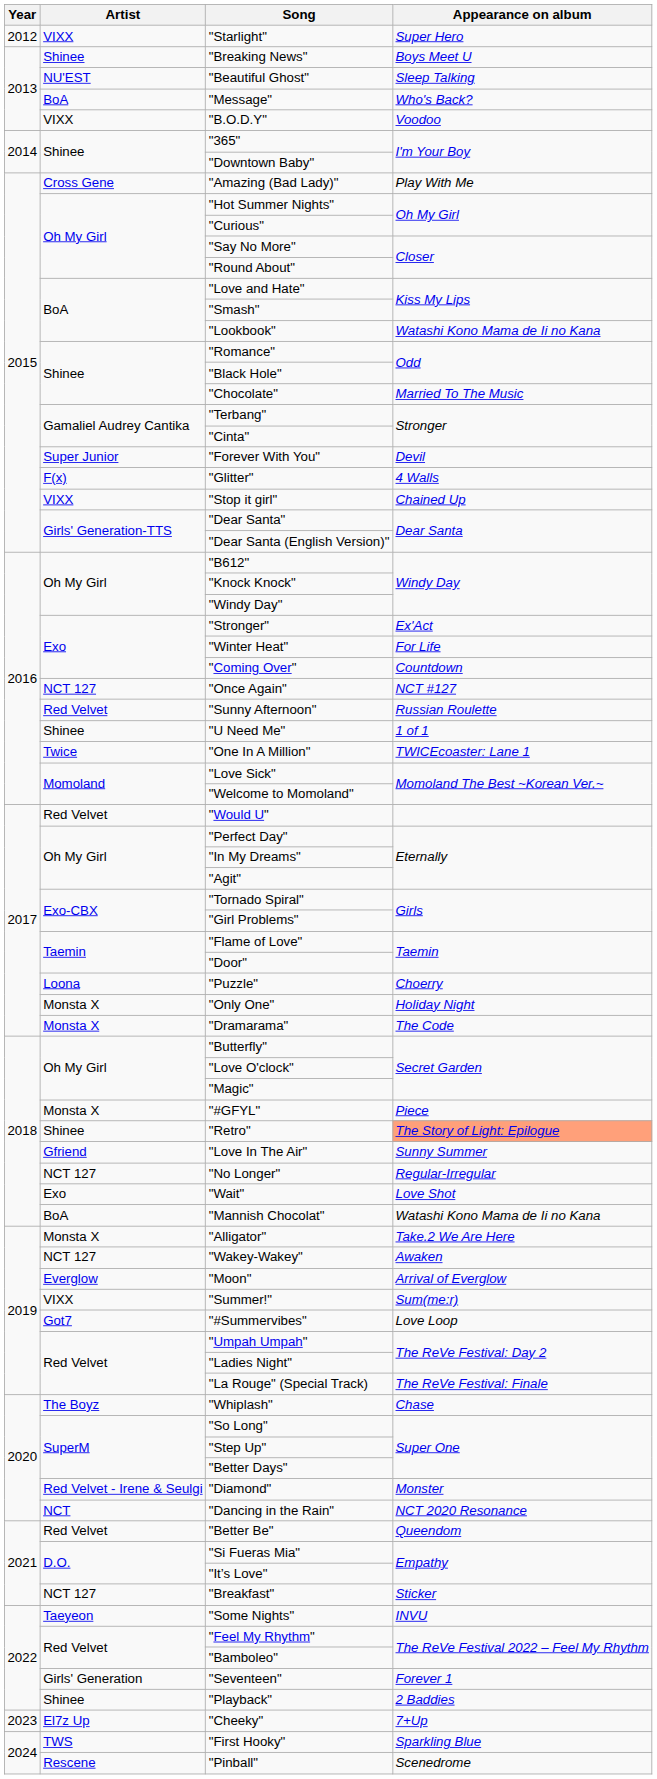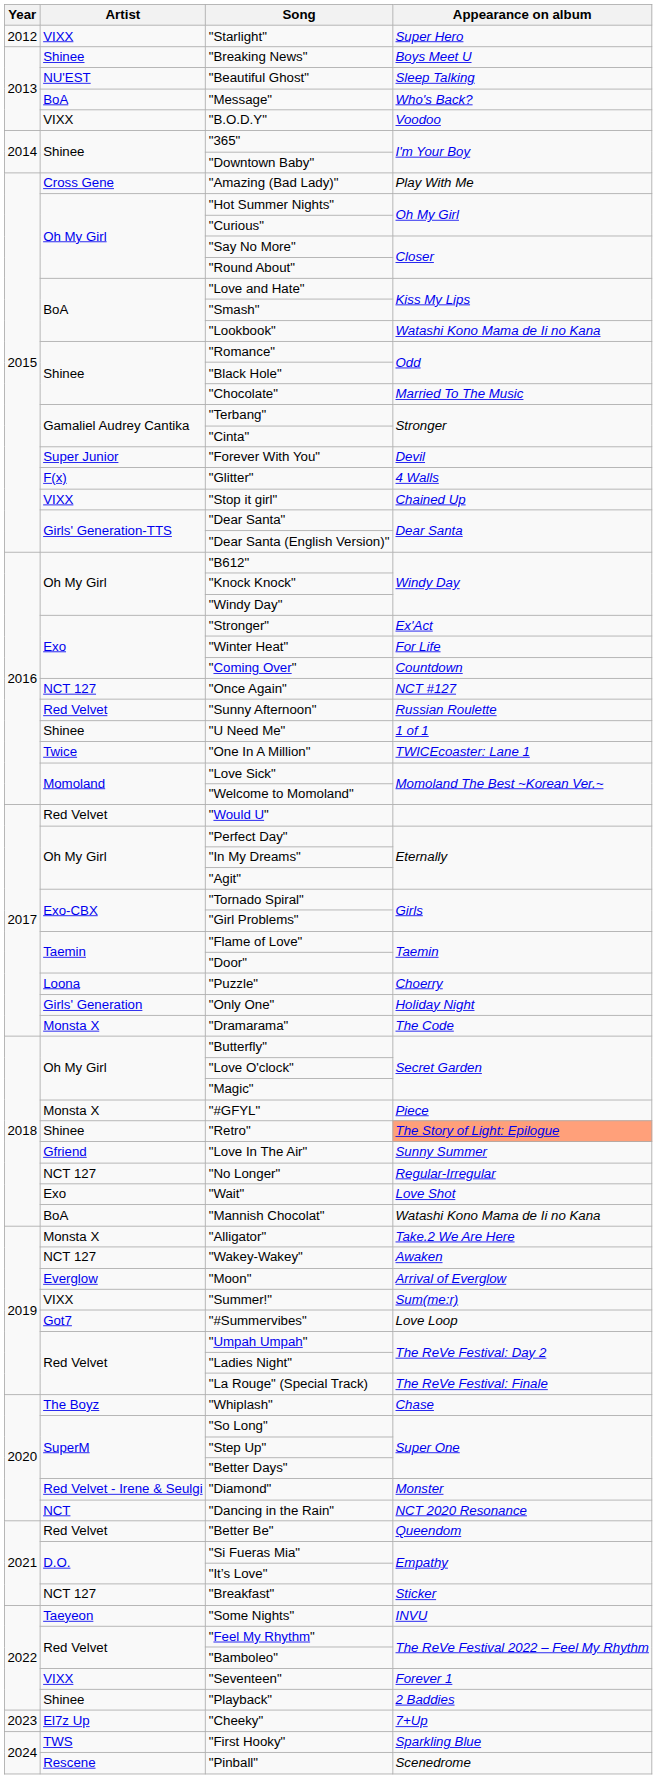"Only One" | Artist: Monsta X -> Girls' Generation
"Seventeen" | Artist: Girls' Generation -> VIXX
